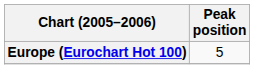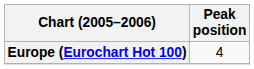Europe (Eurochart Hot 100) | Peak position: 5 -> 4
